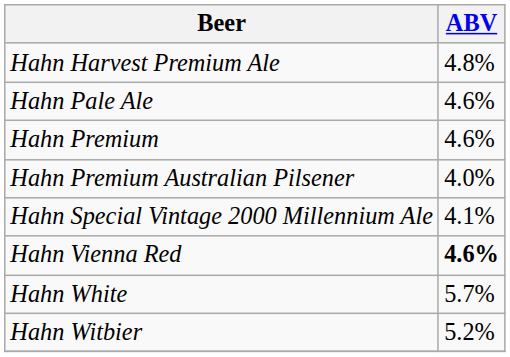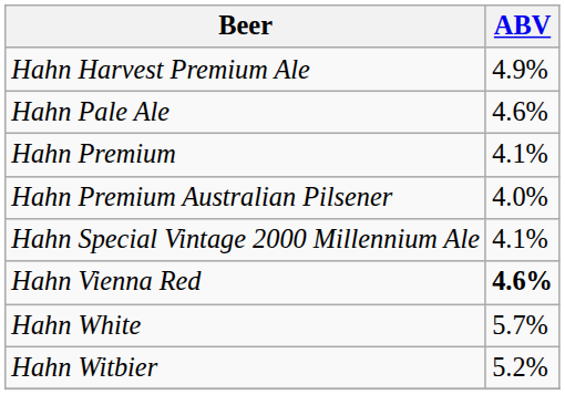Hahn Harvest Premium Ale | ABV: 4.8% -> 4.9%
Hahn Premium | ABV: 4.6% -> 4.1%
